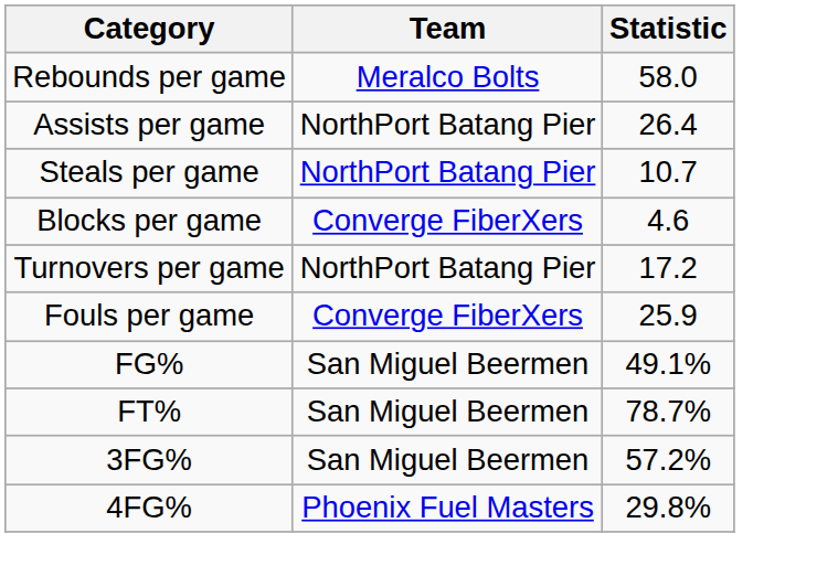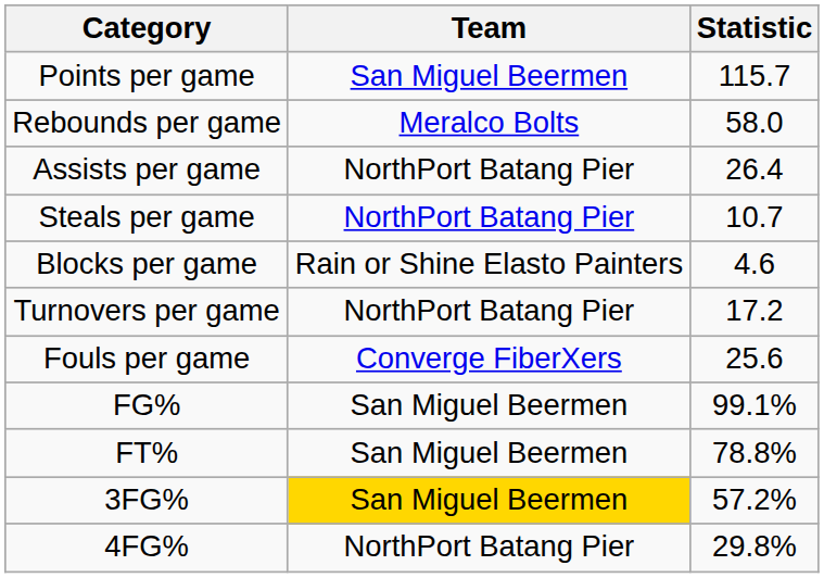+ row: Points per game | San Miguel Beermen | 115.7
Blocks per game | Team: Converge FiberXers -> Rain or Shine Elasto Painters
Fouls per game | Statistic: 25.9 -> 25.6
FG% | Statistic: 49.1% -> 99.1%
FT% | Statistic: 78.7% -> 78.8%
3FG% | Team: no background -> gold background
4FG% | Team: Phoenix Fuel Masters -> NorthPort Batang Pier
